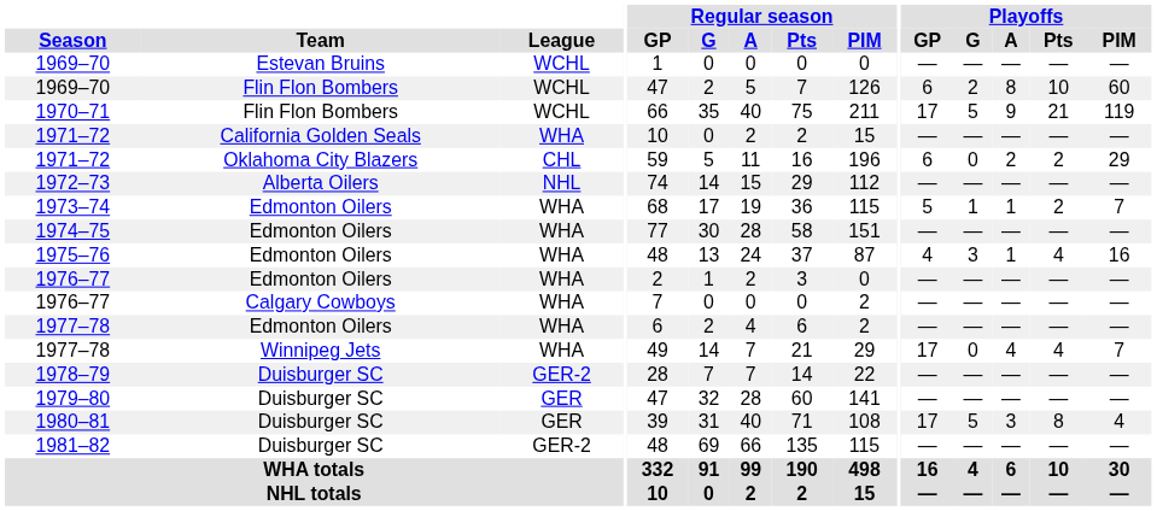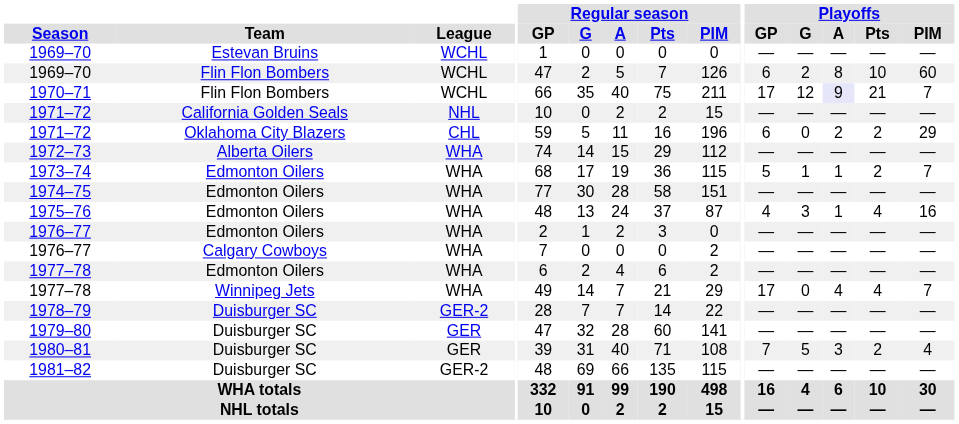1970–71 | Playoffs / G: 5 -> 12
1970–71 | Playoffs / A: no background -> lavender background
1970–71 | Playoffs / PIM: 119 -> 7
1971–72 / California Golden Seals | League: WHA -> NHL
1972–73 | League: NHL -> WHA
1980–81 | Playoffs / GP: 17 -> 7
1980–81 | Playoffs / Pts: 8 -> 2
